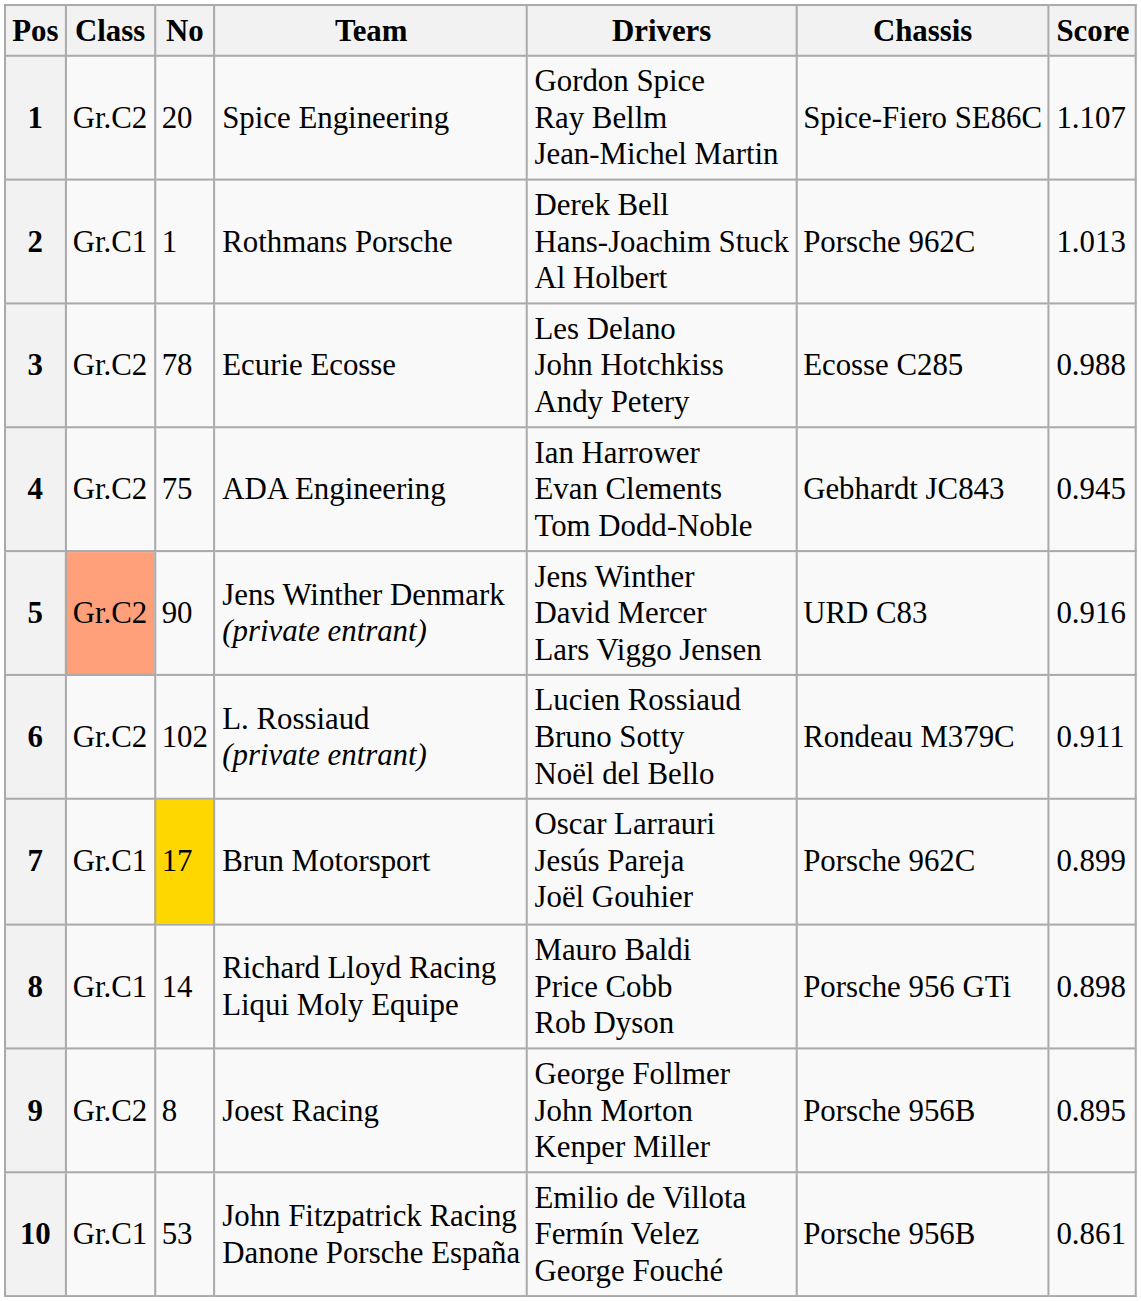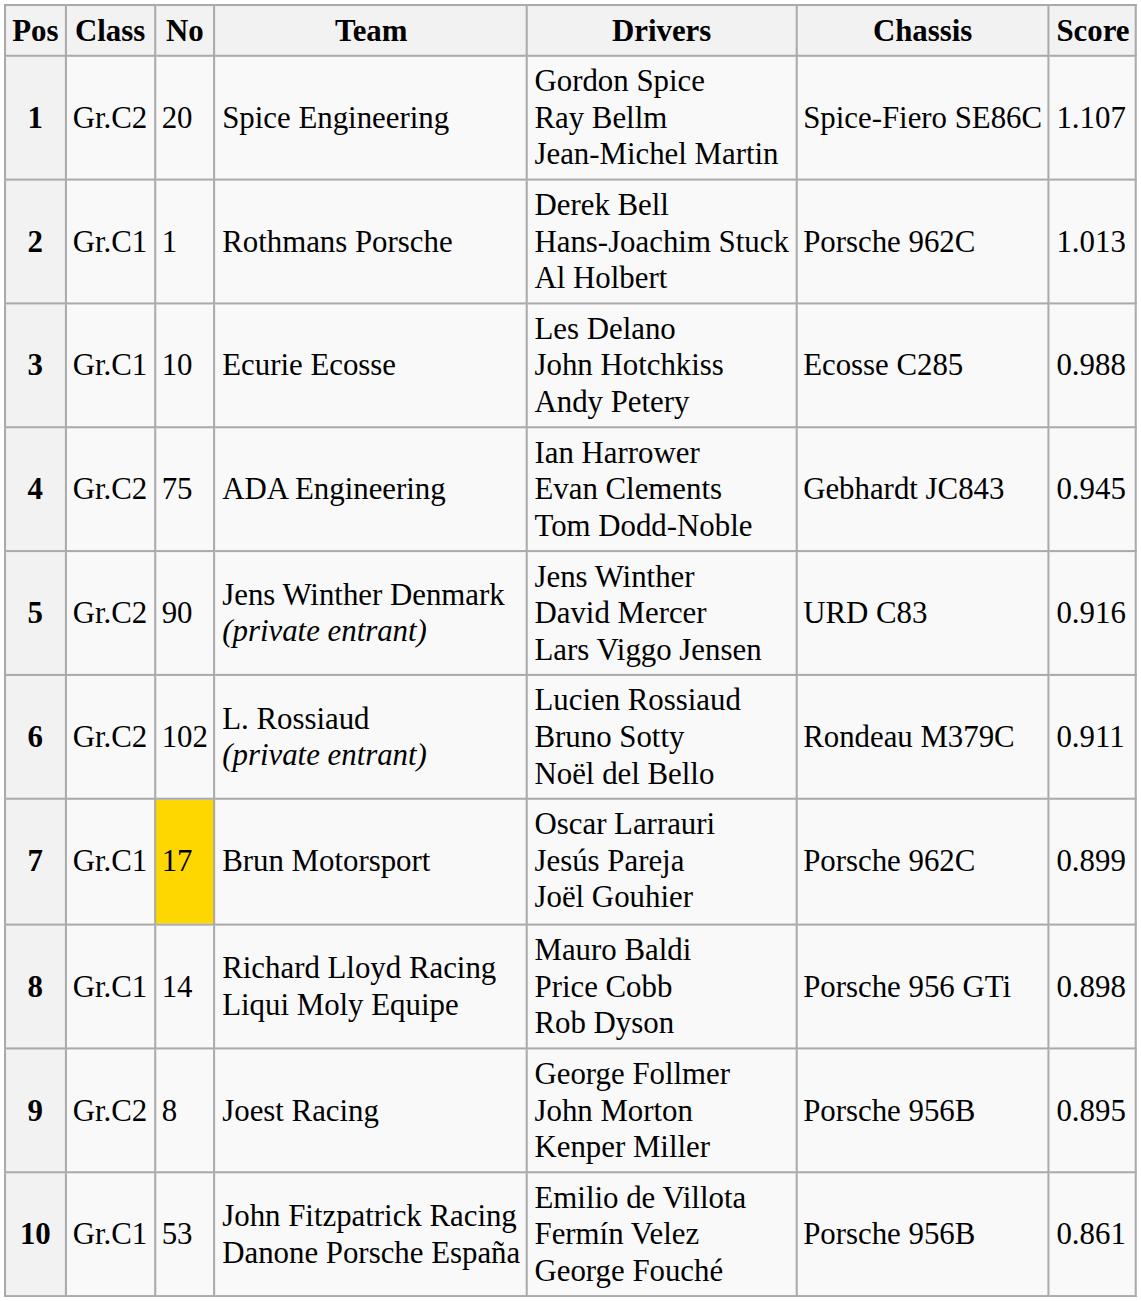Ecurie Ecosse | Class: Gr.C2 -> Gr.C1
Ecurie Ecosse | No: 78 -> 10
Jens Winther Denmark (private entrant) | Class: lightsalmon background -> no background
